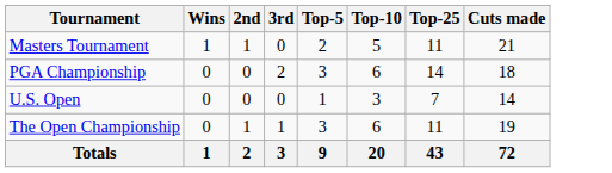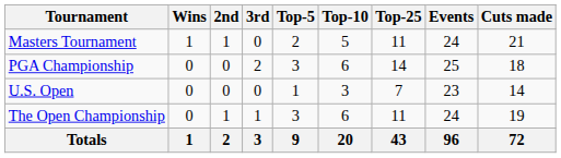+ column: Events | 24 | 25 | 23 | 24 | 96
